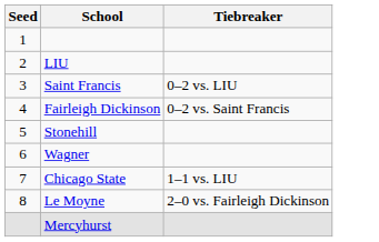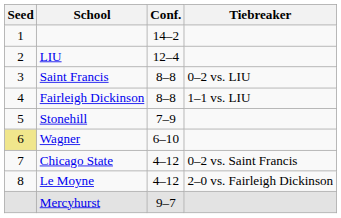+ column: Conf. | 14–2 | 12–4 | 8–8 | 8–8 | 7–9 | 6–10 | 4–12 | 4–12 | 9–7
Fairleigh Dickinson | Tiebreaker: 0–2 vs. Saint Francis -> 1–1 vs. LIU
Wagner | Seed: no background -> khaki background
Chicago State | Tiebreaker: 1–1 vs. LIU -> 0–2 vs. Saint Francis
